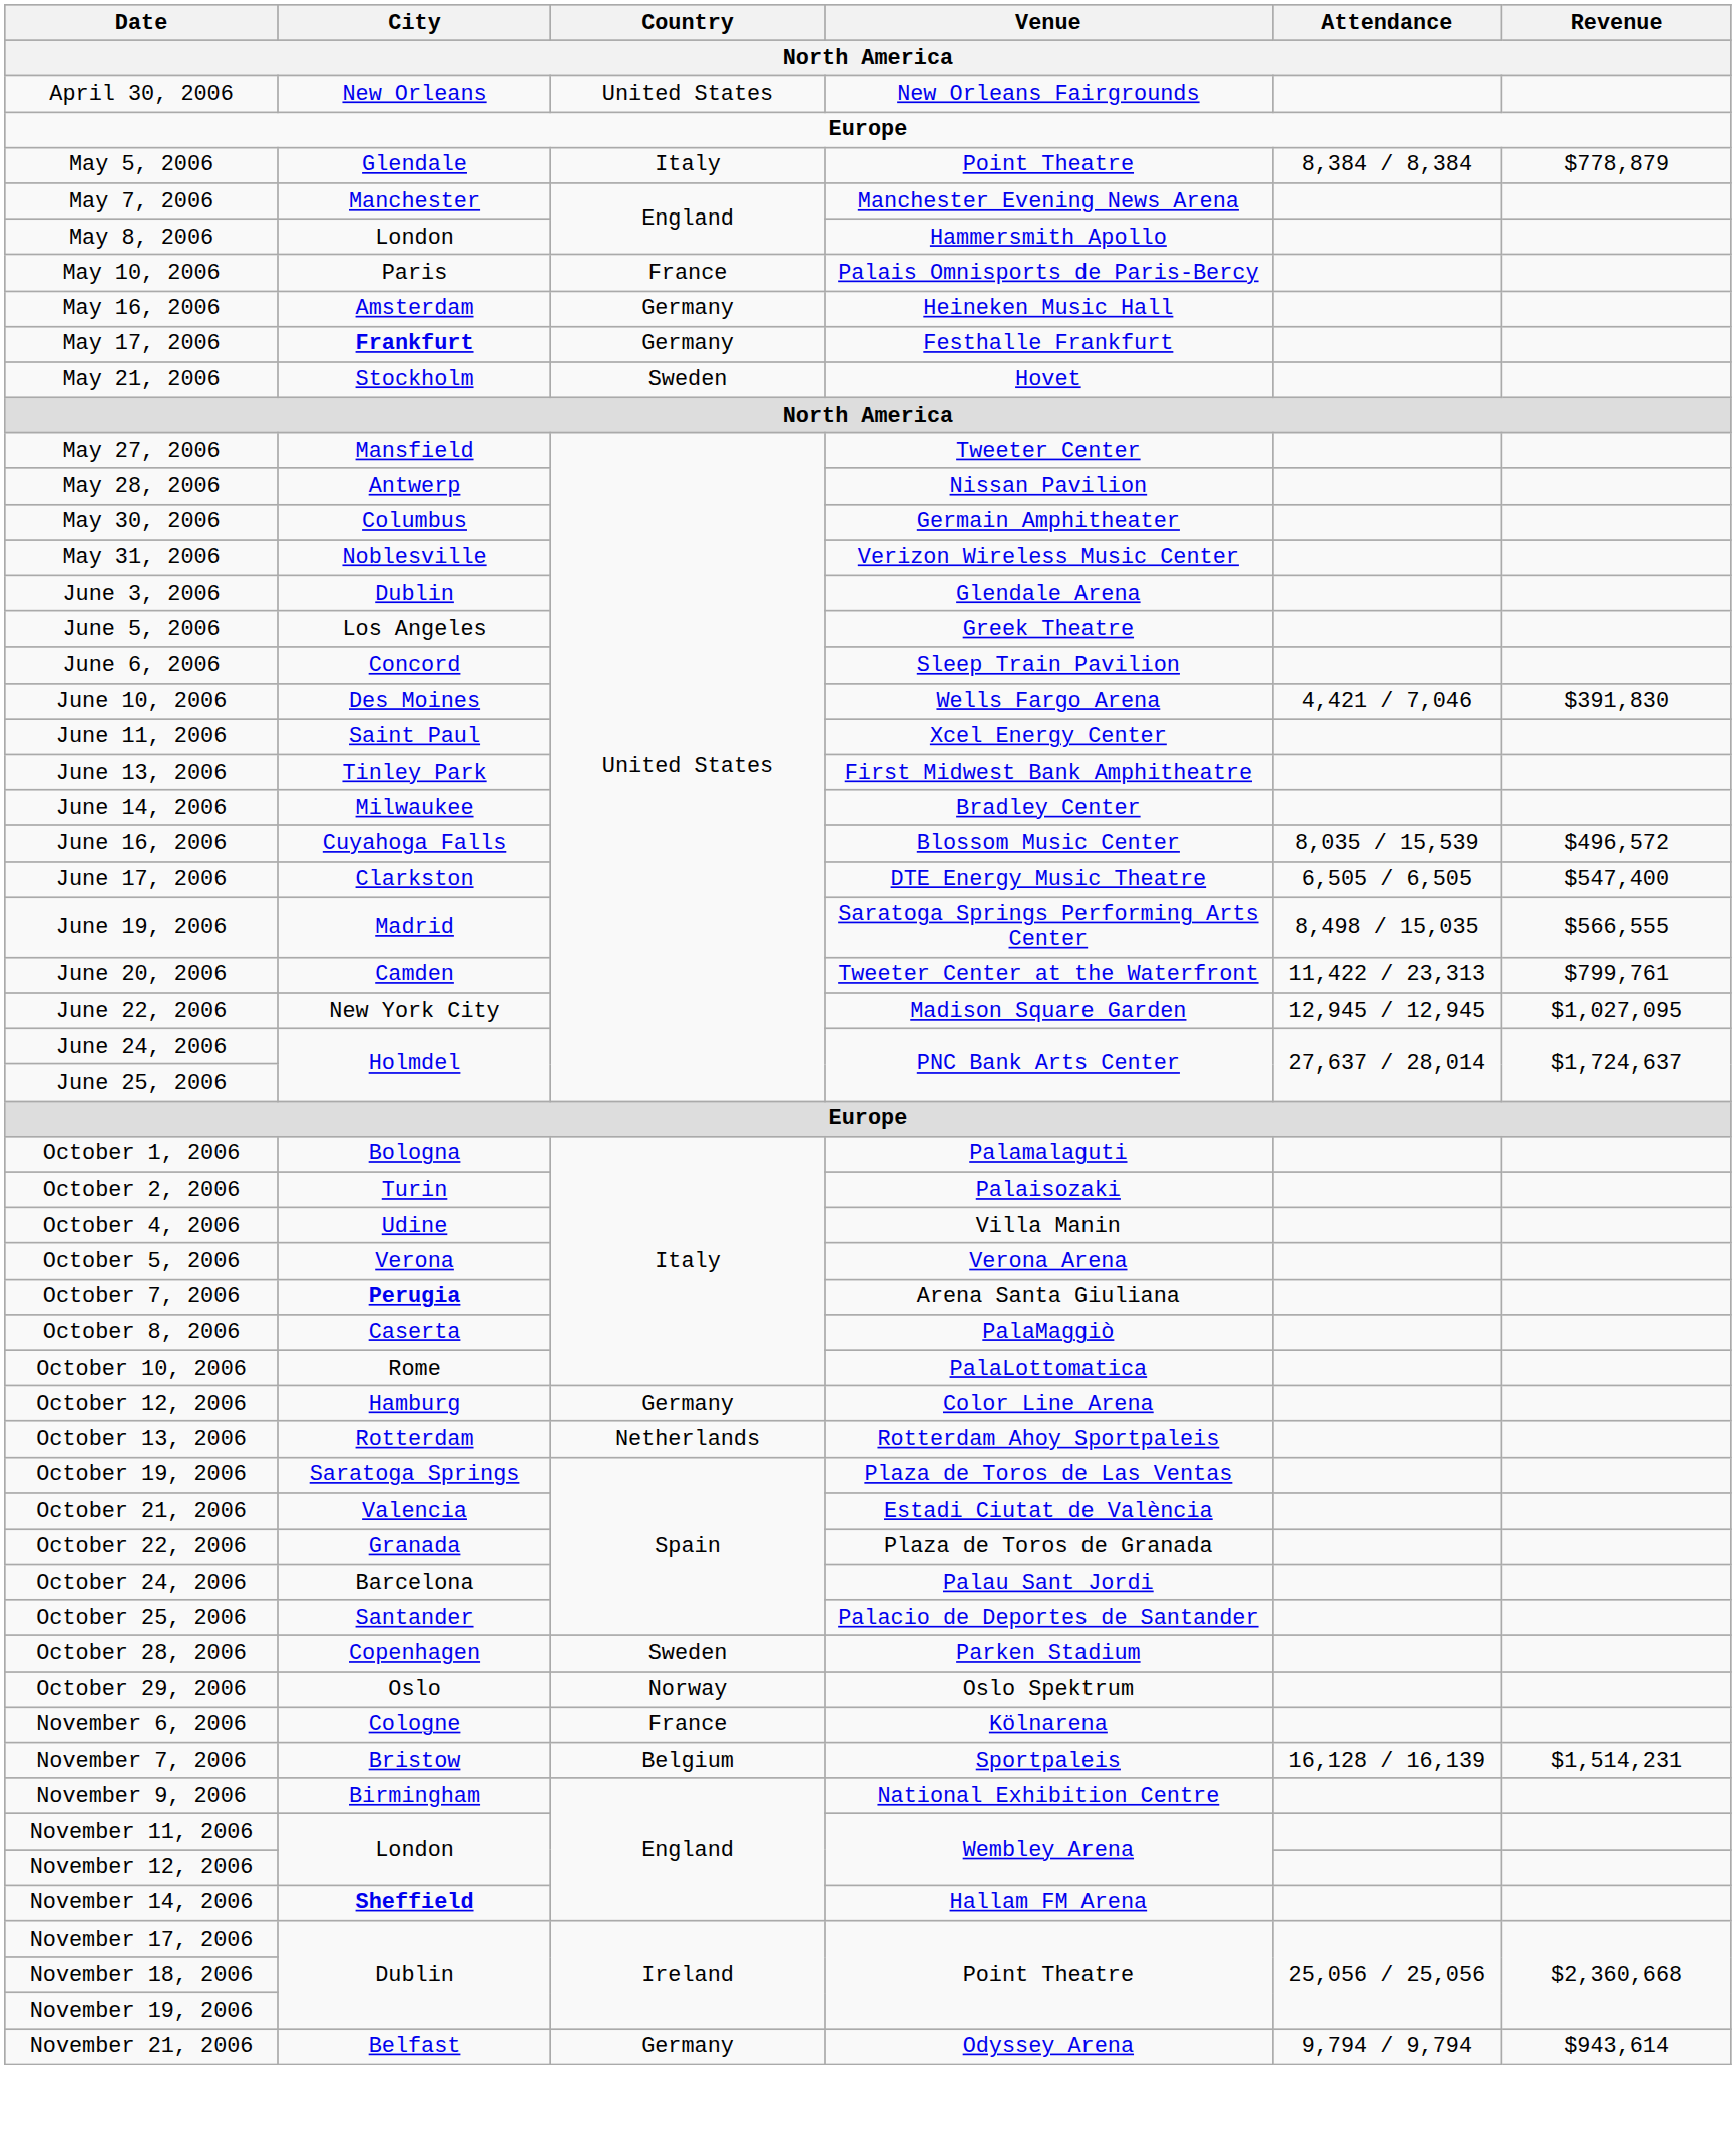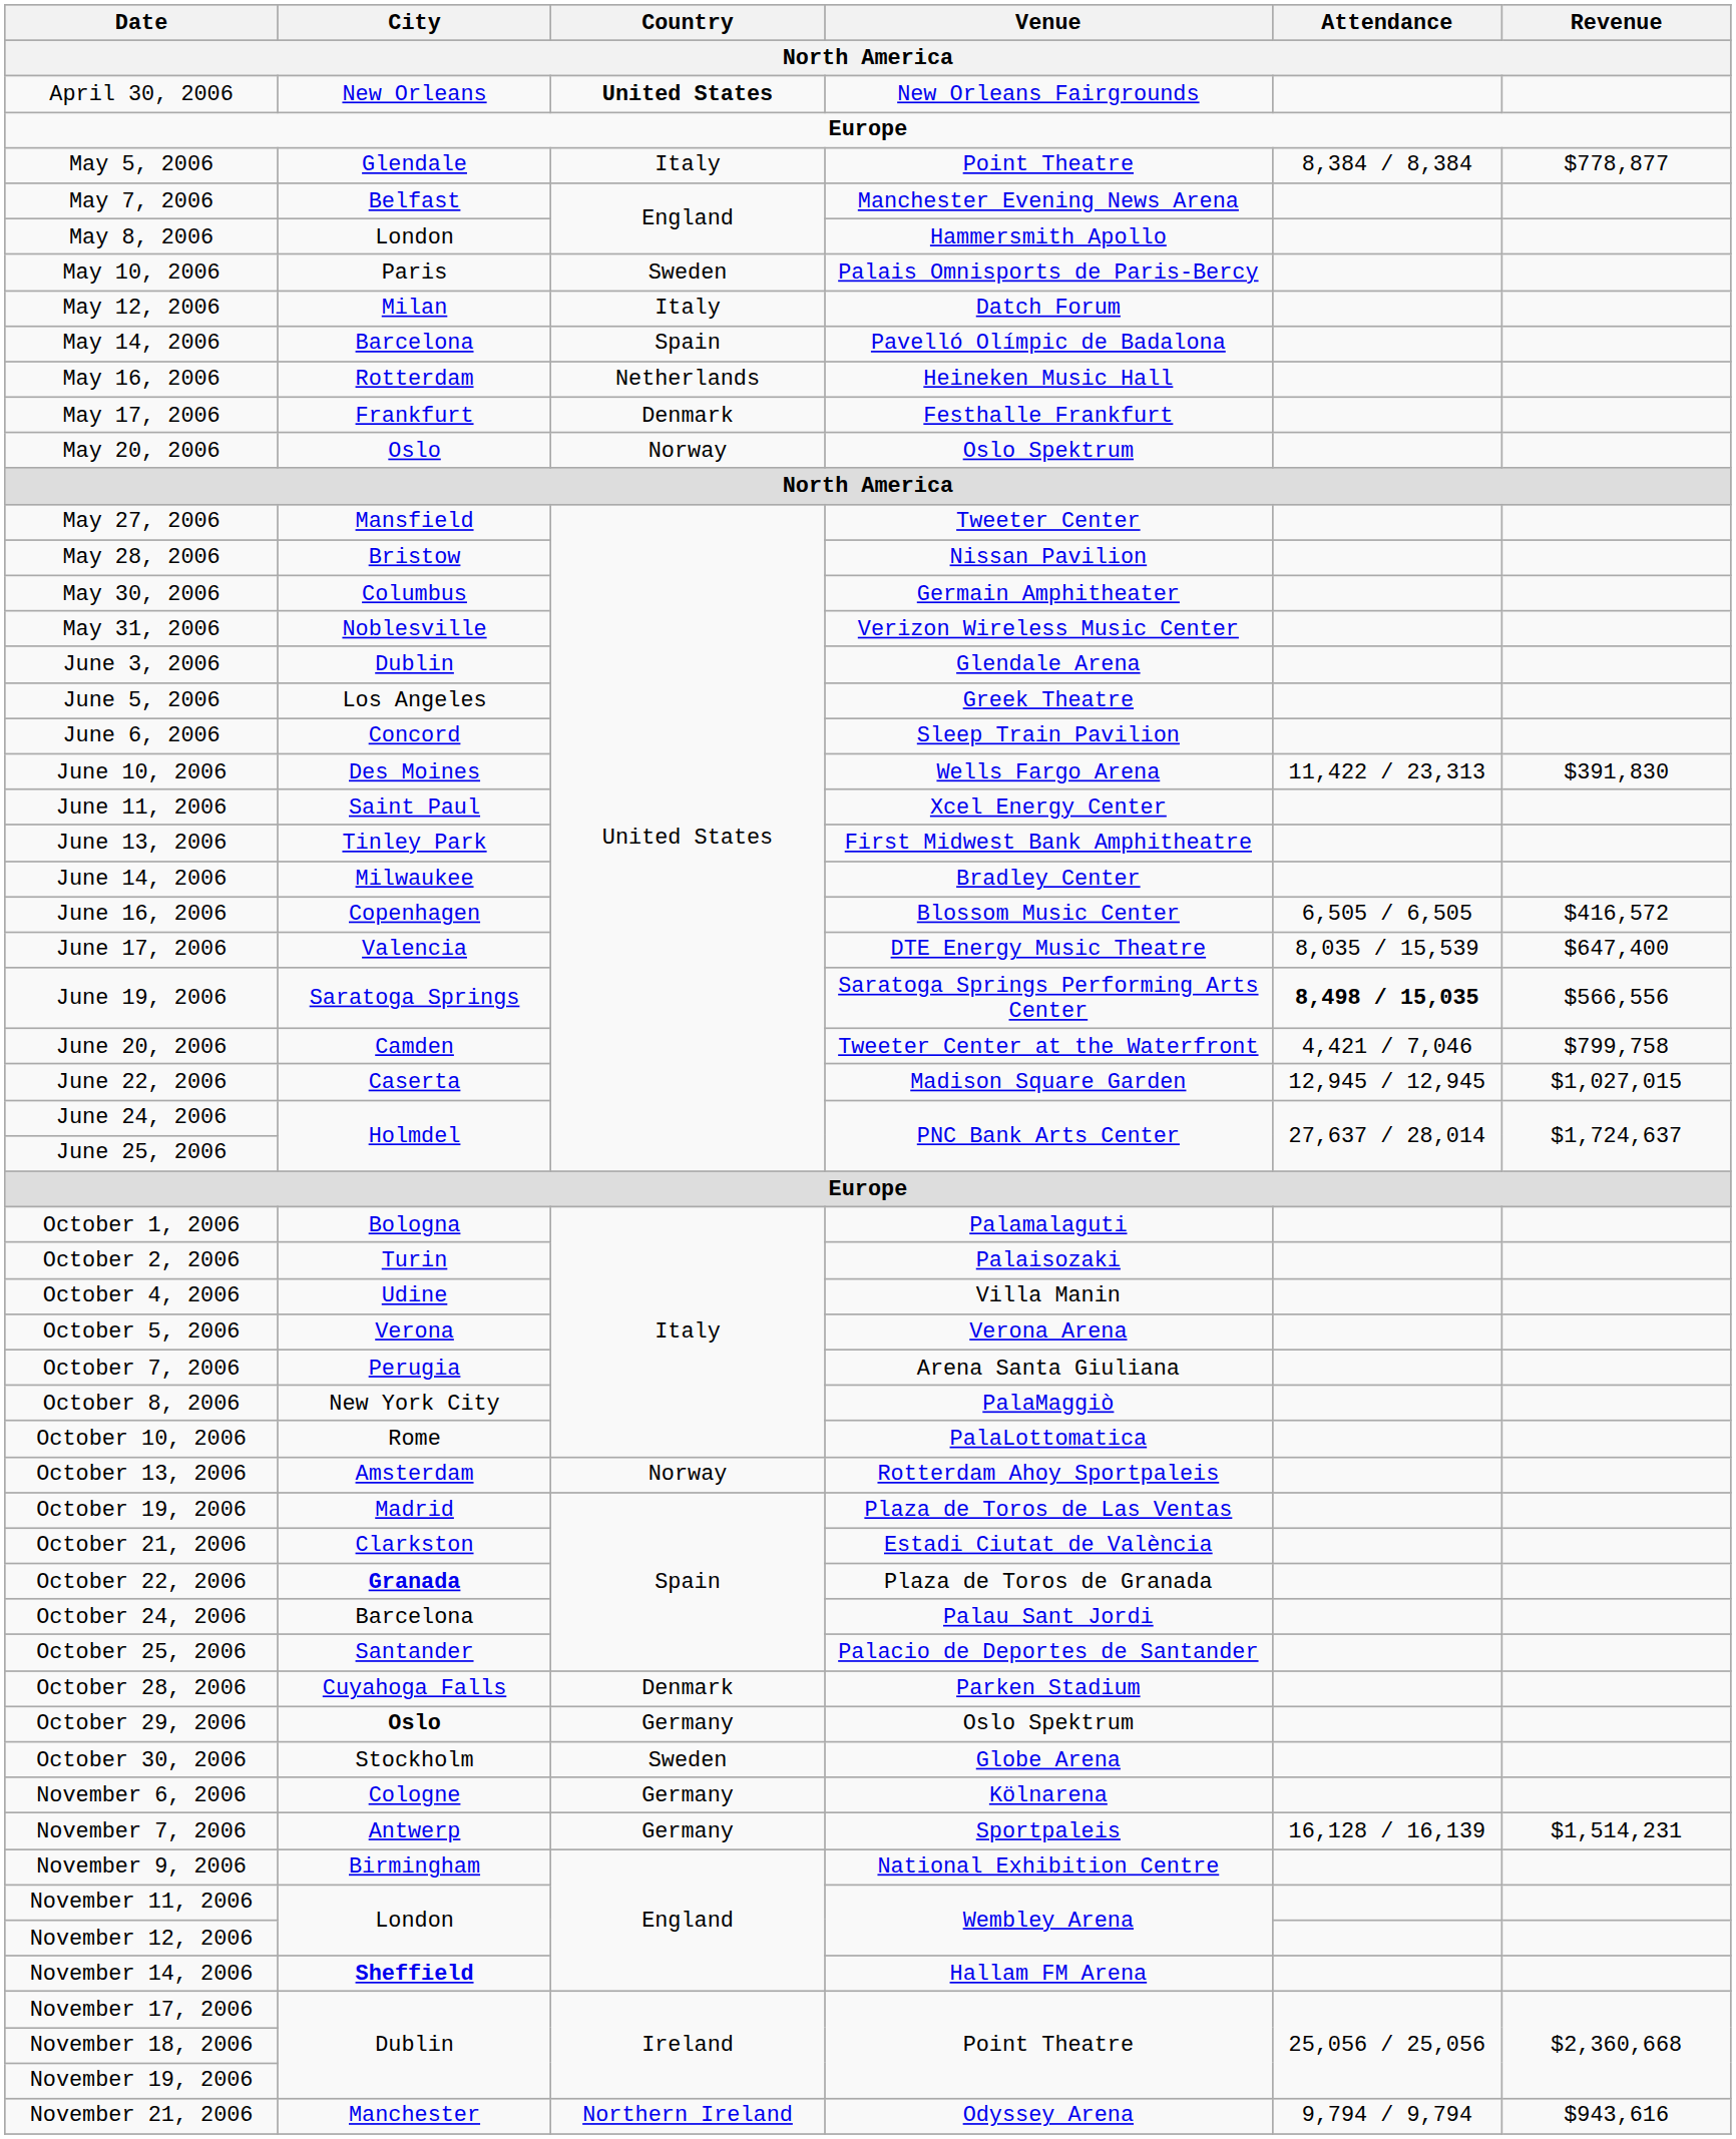April 30, 2006 | Country: normal -> bold
May 5, 2006 | Revenue: $778,879 -> $778,877
May 7, 2006 | City: Manchester -> Belfast
May 10, 2006 | Country: France -> Sweden
+ row: May 12, 2006 | Milan | Italy | Datch Forum
+ row: May 14, 2006 | Barcelona | Spain | Pavelló Olímpic de Badalona
May 16, 2006 | City: Amsterdam -> Rotterdam
May 16, 2006 | Country: Germany -> Netherlands
May 17, 2006 | City: bold -> normal
May 17, 2006 | Country: Germany -> Denmark
+ row: May 20, 2006 | Oslo | Norway | Oslo Spektrum
- row: May 21, 2006 | Stockholm | Sweden | Hovet
May 28, 2006 | City: Antwerp -> Bristow
June 10, 2006 | Attendance: 4,421 / 7,046 -> 11,422 / 23,313
June 16, 2006 | City: Cuyahoga Falls -> Copenhagen
June 16, 2006 | Attendance: 8,035 / 15,539 -> 6,505 / 6,505
June 16, 2006 | Revenue: $496,572 -> $416,572
June 17, 2006 | City: Clarkston -> Valencia
June 17, 2006 | Attendance: 6,505 / 6,505 -> 8,035 / 15,539
June 17, 2006 | Revenue: $547,400 -> $647,400
June 19, 2006 | City: Madrid -> Saratoga Springs
June 19, 2006 | Attendance: normal -> bold
June 19, 2006 | Revenue: $566,555 -> $566,556
June 20, 2006 | Attendance: 11,422 / 23,313 -> 4,421 / 7,046
June 20, 2006 | Revenue: $799,761 -> $799,758
June 22, 2006 | City: New York City -> Caserta
June 22, 2006 | Revenue: $1,027,095 -> $1,027,015
October 7, 2006 | City: bold -> normal
October 8, 2006 | City: Caserta -> New York City
- row: October 12, 2006 | Hamburg | Germany | Color Line Arena
October 13, 2006 | City: Rotterdam -> Amsterdam
October 13, 2006 | Country: Netherlands -> Norway
October 19, 2006 | City: Saratoga Springs -> Madrid
October 21, 2006 | City: Valencia -> Clarkston
October 22, 2006 | City: normal -> bold
October 28, 2006 | City: Copenhagen -> Cuyahoga Falls
October 28, 2006 | Country: Sweden -> Denmark
October 29, 2006 | City: normal -> bold
October 29, 2006 | Country: Norway -> Germany
+ row: October 30, 2006 | Stockholm | Sweden | Globe Arena
November 6, 2006 | Country: France -> Germany
November 7, 2006 | City: Bristow -> Antwerp
November 7, 2006 | Country: Belgium -> Germany
November 21, 2006 | City: Belfast -> Manchester
November 21, 2006 | Country: Germany -> Northern Ireland
November 21, 2006 | Revenue: $943,614 -> $943,616
